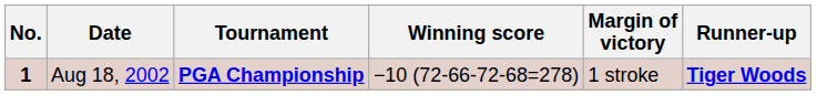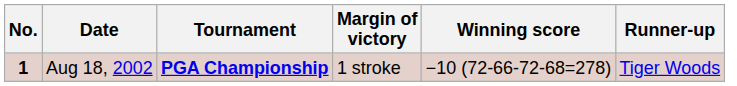columns swapped: Winning score <-> Margin of victory
Aug 18, 2002 | Runner-up: bold -> normal
